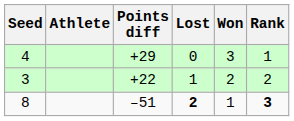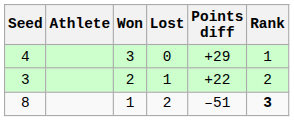columns swapped: Won <-> Points diff
8 | Lost: bold -> normal
